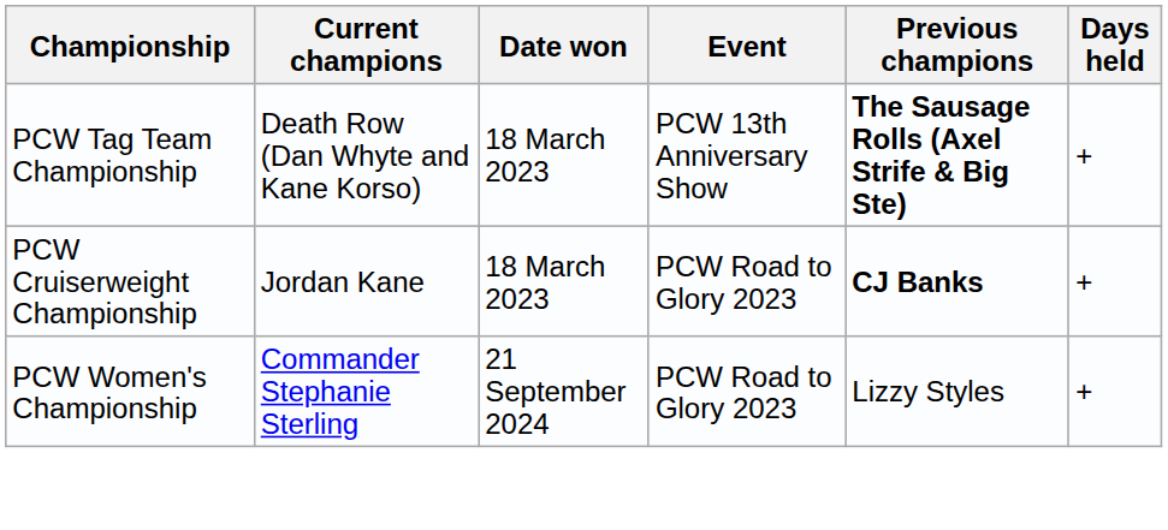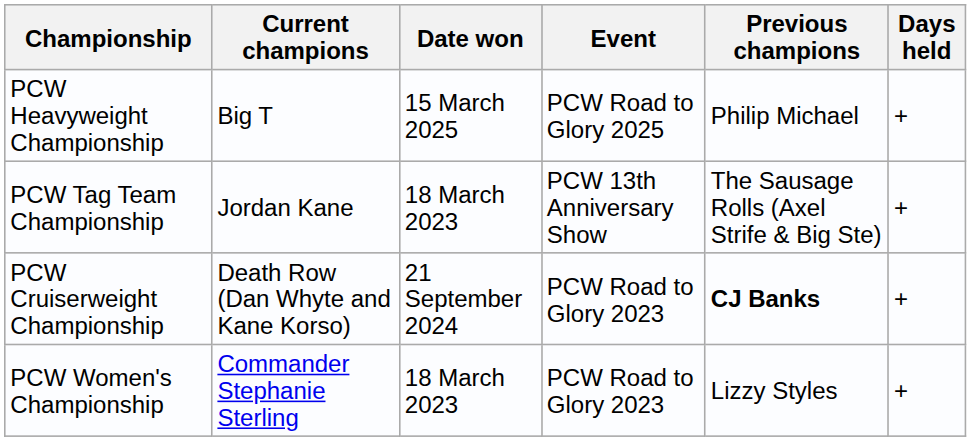+ row: PCW Heavyweight Championship | Big T | 15 March 2025 | PCW Road to Glory 2025 | Philip Michael | +
PCW Tag Team Championship | Current champions: Death Row (Dan Whyte and Kane Korso) -> Jordan Kane
PCW Tag Team Championship | Previous champions: bold -> normal
PCW Cruiserweight Championship | Current champions: Jordan Kane -> Death Row (Dan Whyte and Kane Korso)
PCW Cruiserweight Championship | Date won: 18 March 2023 -> 21 September 2024
PCW Women's Championship | Date won: 21 September 2024 -> 18 March 2023
